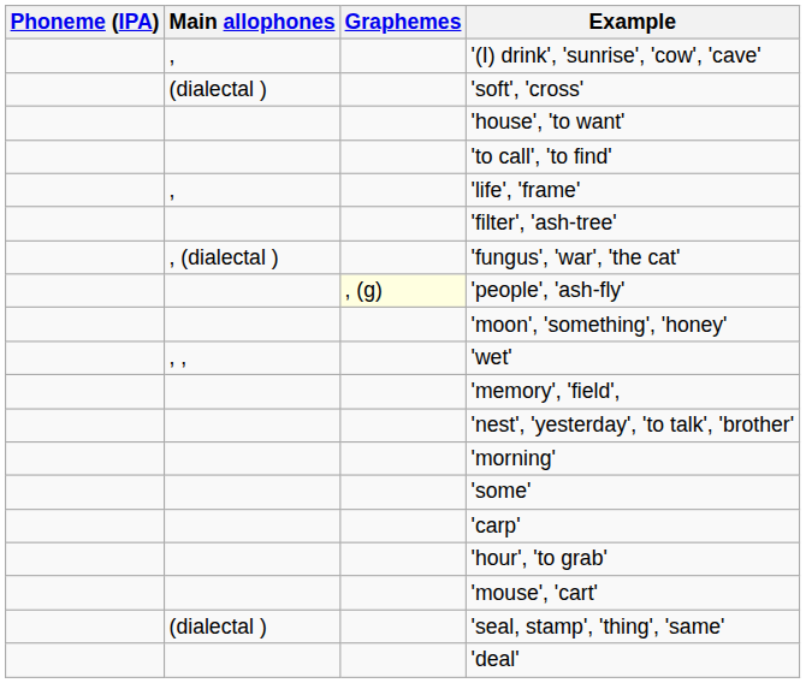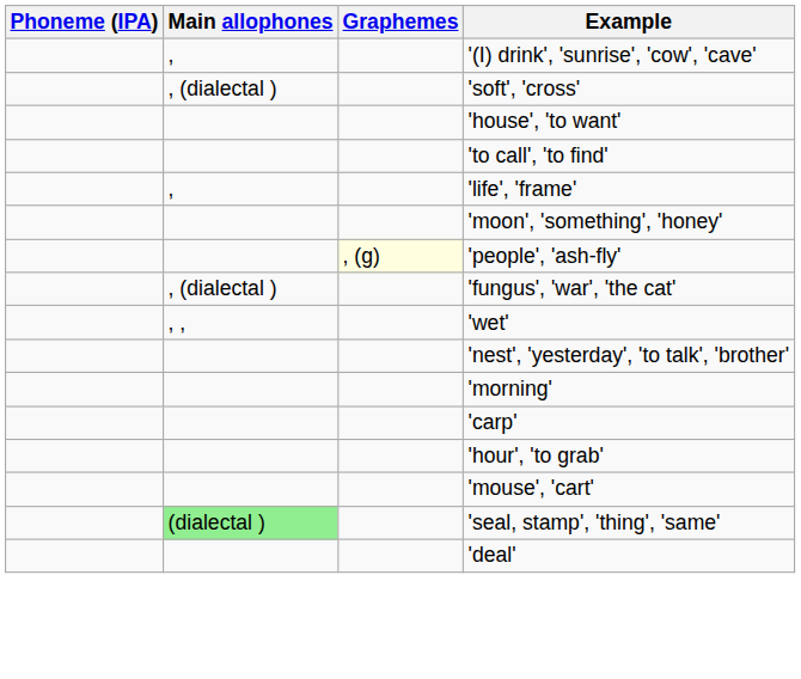'soft', 'cross' | Main allophones: (dialectal ) -> , (dialectal )
- row: 'filter', 'ash-tree'
rows swapped: 'fungus', 'war', 'the cat' <-> 'moon', 'something', 'honey'
- row: 'memory', 'field',
- row: 'some'
'seal, stamp', 'thing', 'same' | Main allophones: no background -> lightgreen background
